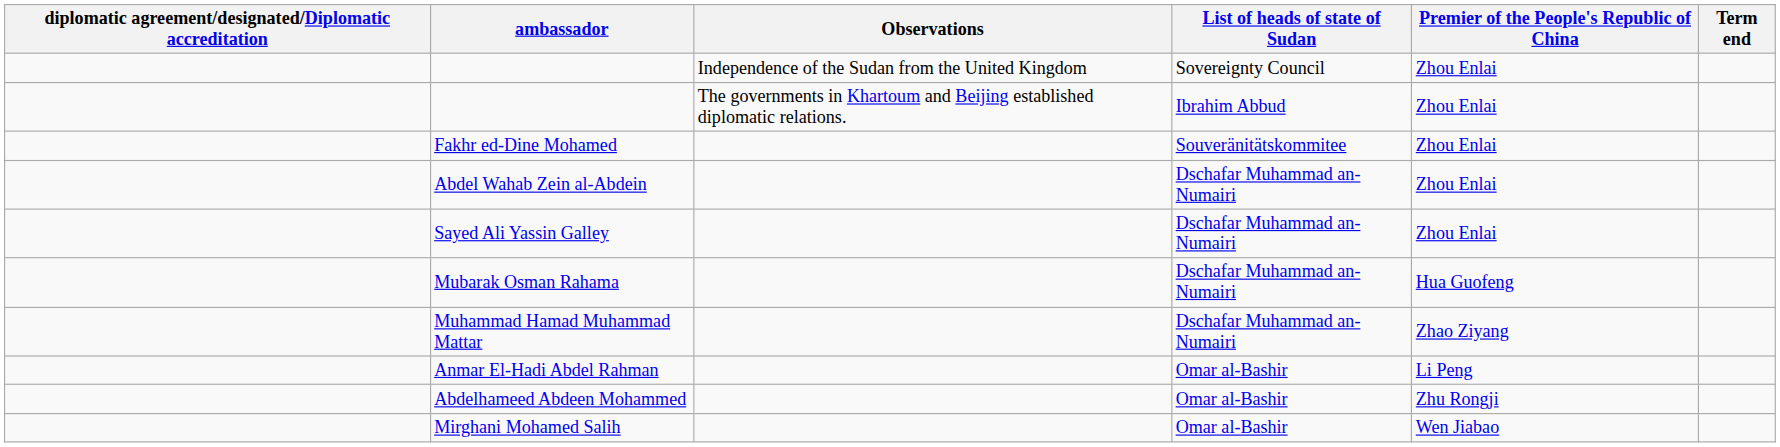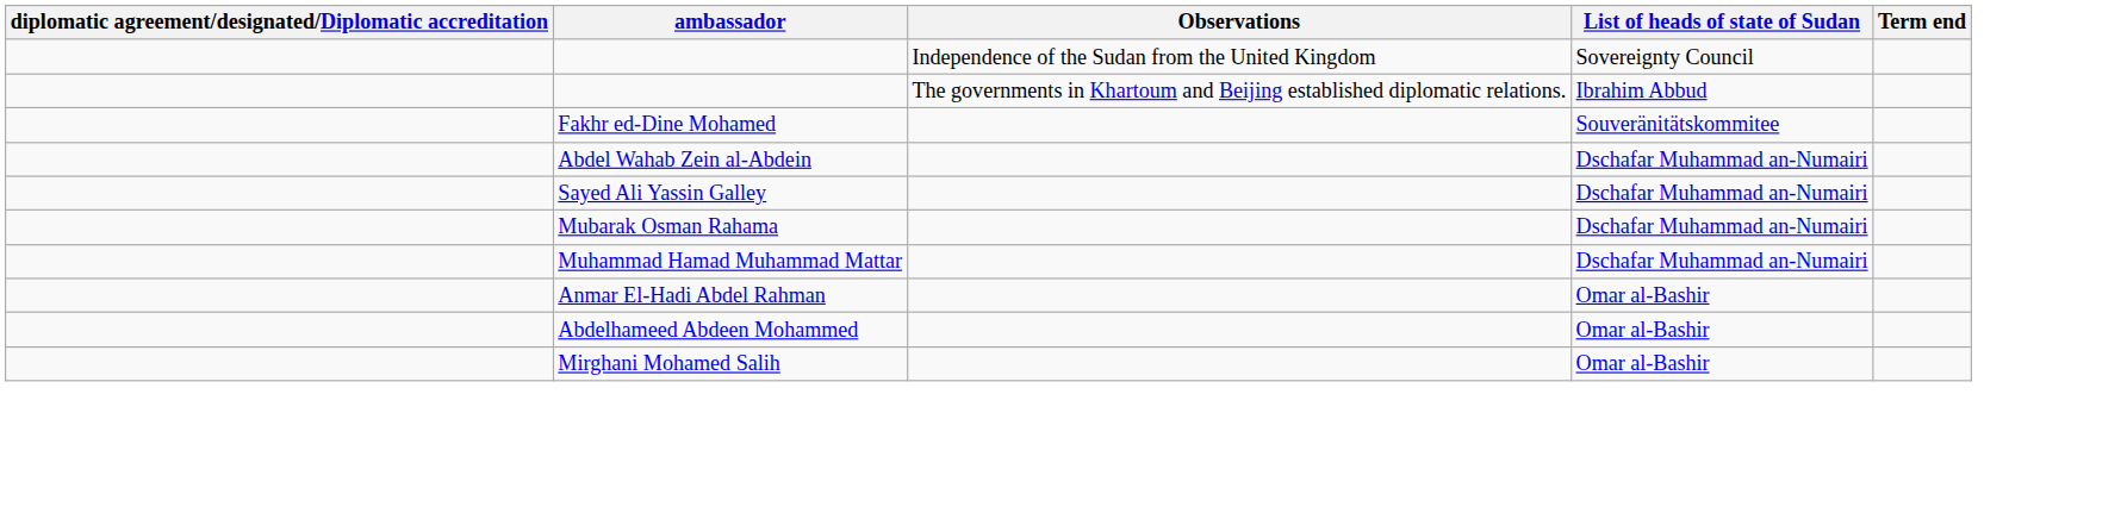- column: Premier of the People's Republic of China | Zhou Enlai | Zhou Enlai | Zhou Enlai | Zhou Enlai | Zhou Enlai | Hua Guofeng | Zhao Ziyang | Li Peng | Zhu Rongji | Wen Jiabao
